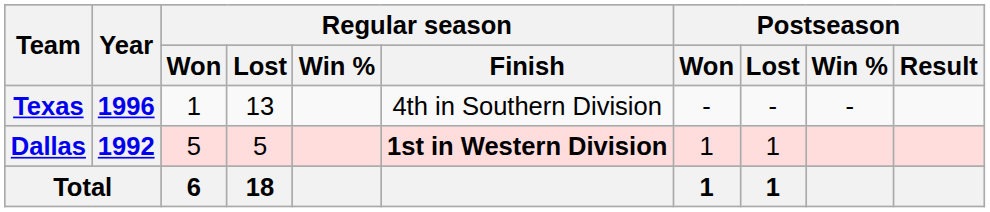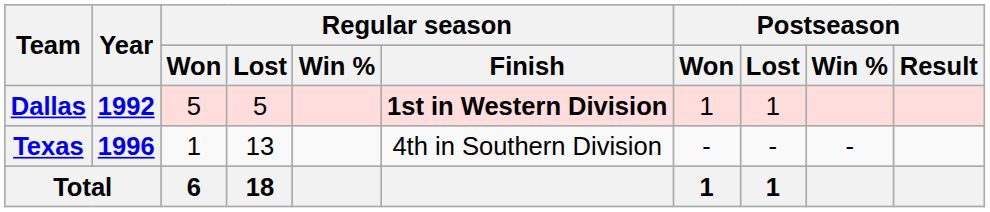rows swapped: Dallas <-> Texas
